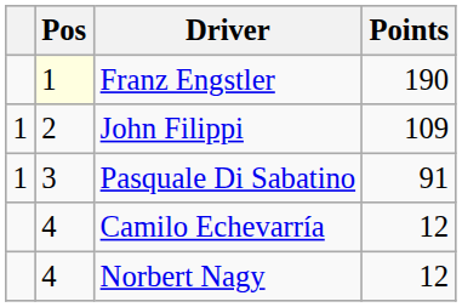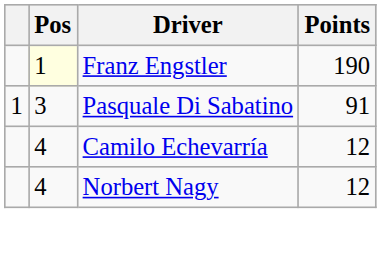- row: 1 | 2 | John Filippi | 109
